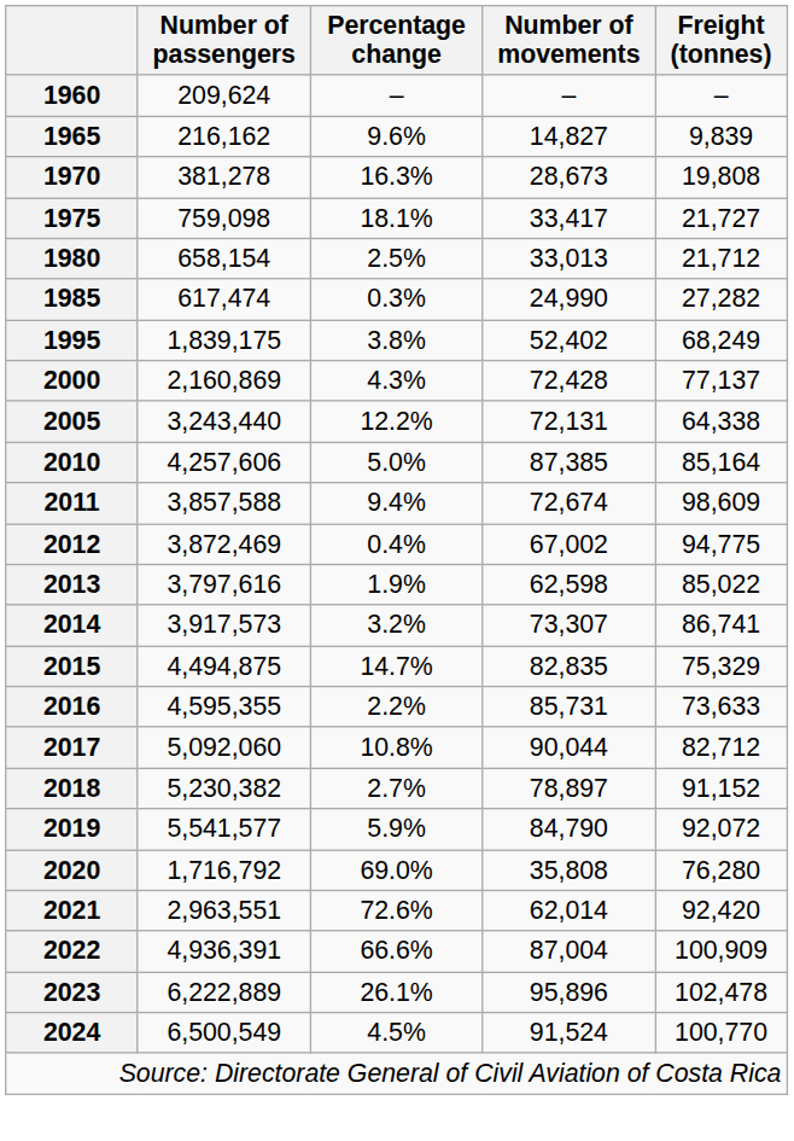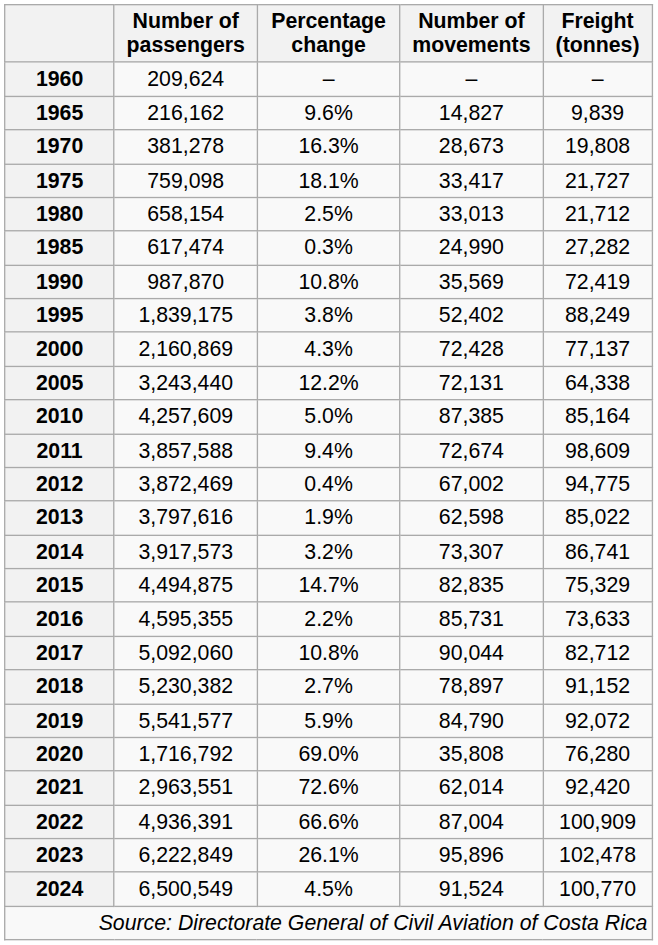+ row: 1990 | 987,870 | 10.8% | 35,569 | 72,419
1995 | Freight (tonnes): 68,249 -> 88,249
2010 | Number of passengers: 4,257,606 -> 4,257,609
2023 | Number of passengers: 6,222,889 -> 6,222,849
